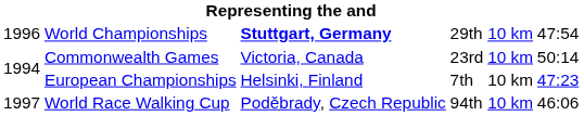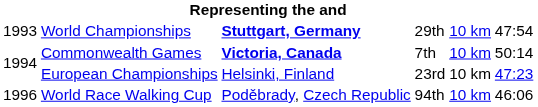World Championships | column 1: 1996 -> 1993
Commonwealth Games | column 3: normal -> bold
Commonwealth Games | column 4: 23rd -> 7th
European Championships | column 4: 7th -> 23rd
World Race Walking Cup | column 1: 1997 -> 1996
